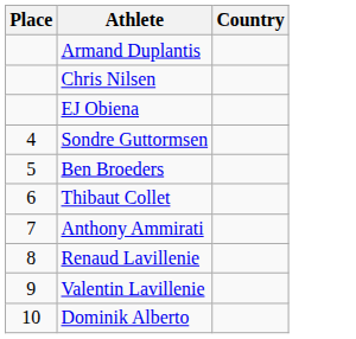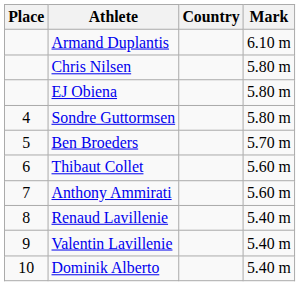+ column: Mark | 6.10 m | 5.80 m | 5.80 m | 5.80 m | 5.70 m | 5.60 m | 5.60 m | 5.40 m | 5.40 m | 5.40 m
